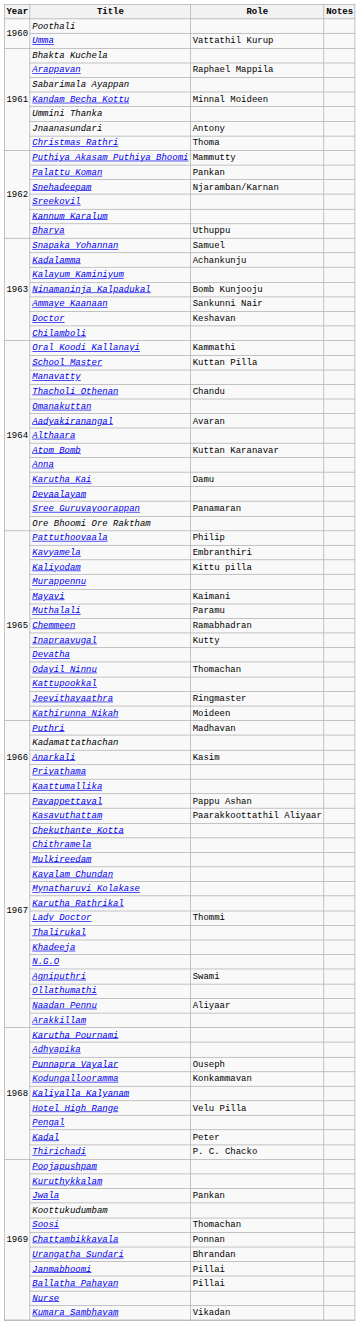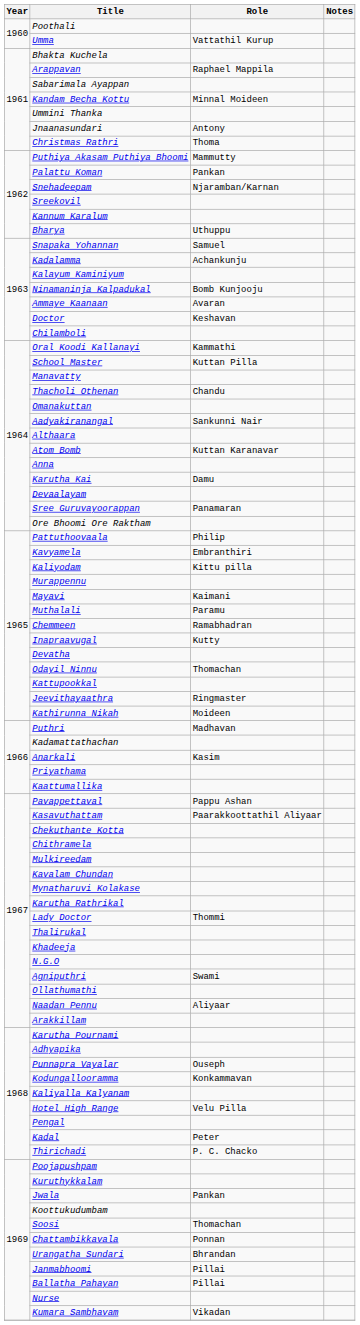Ammaye Kaanaan | Role: Sankunni Nair -> Avaran
Aadyakiranangal | Role: Avaran -> Sankunni Nair
